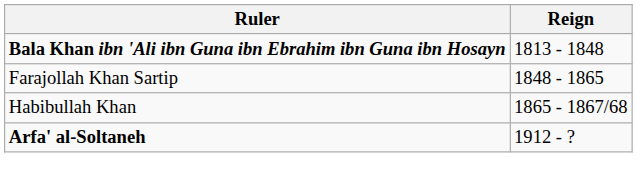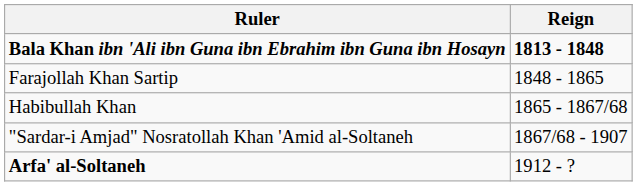Bala Khan ibn 'Ali ibn Guna ibn Ebrahim ibn Guna ibn Hosayn | Reign: normal -> bold
+ row: "Sardar-i Amjad" Nosratollah Khan 'Amid al-Soltaneh | 1867/68 - 1907
